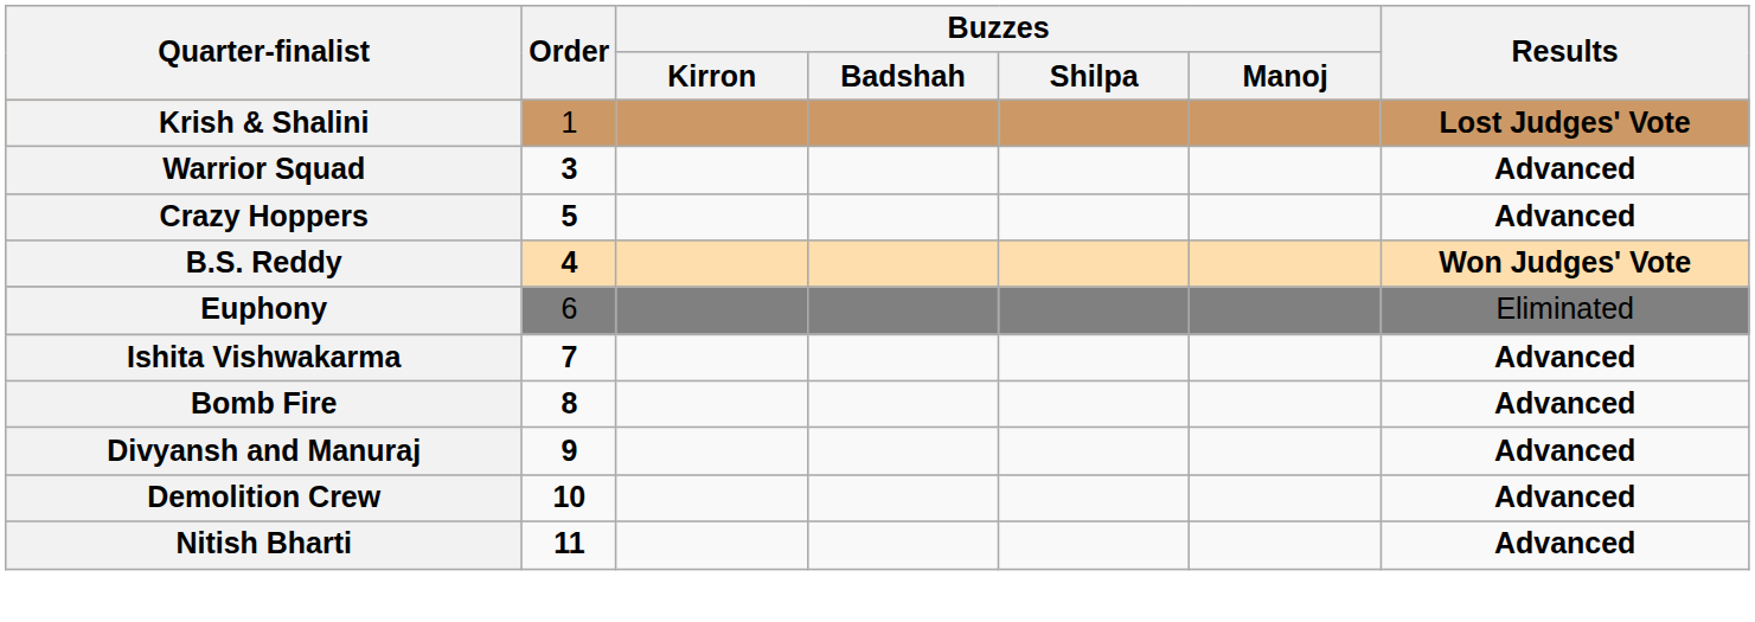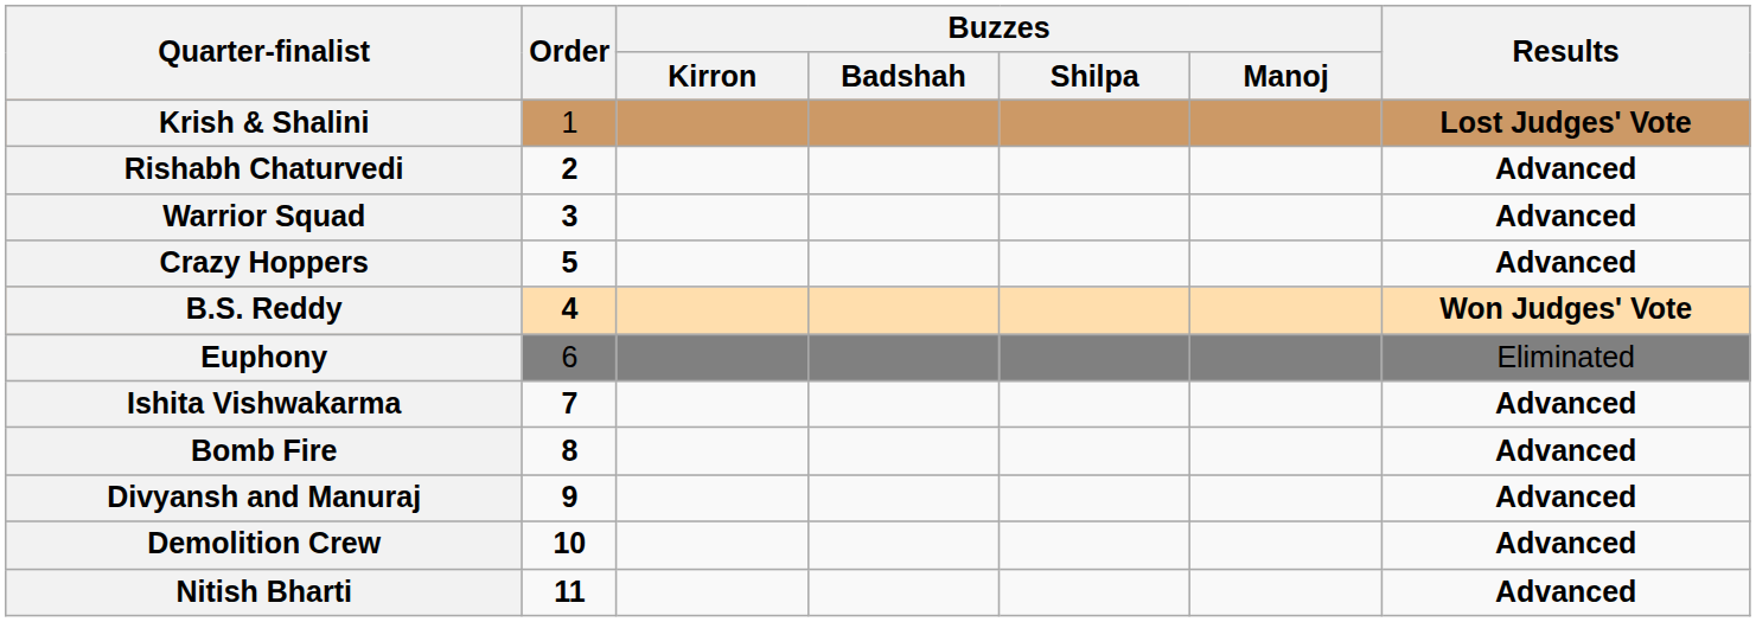+ row: Rishabh Chaturvedi | 2 | Advanced
